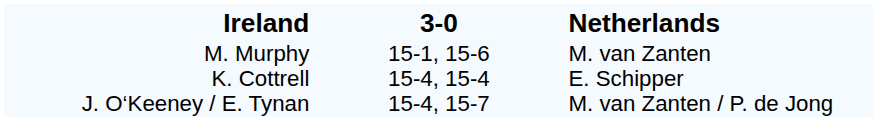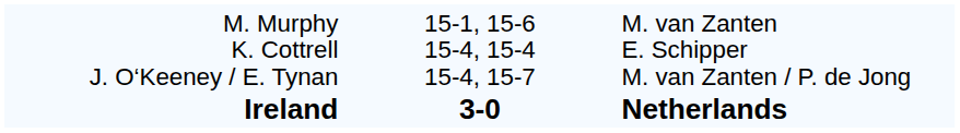rows swapped: Ireland <-> M. Murphy K. Cottrell J. O‘Keeney / E. Tynan
